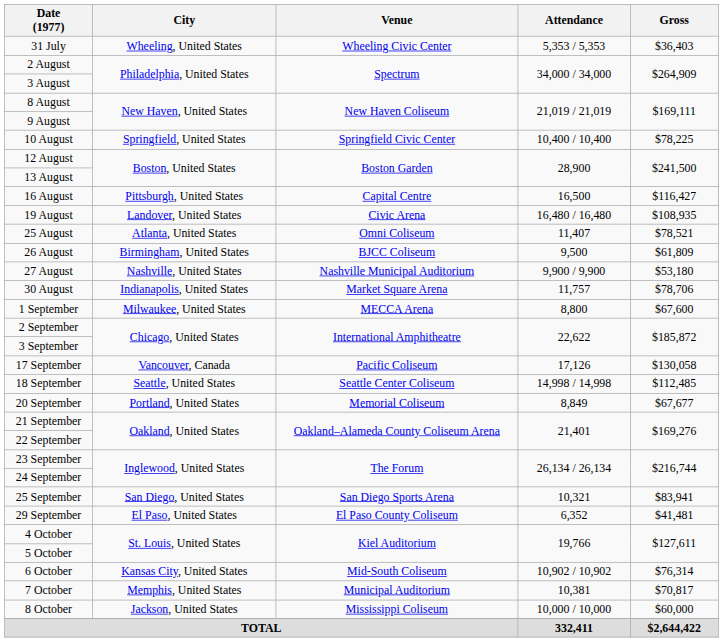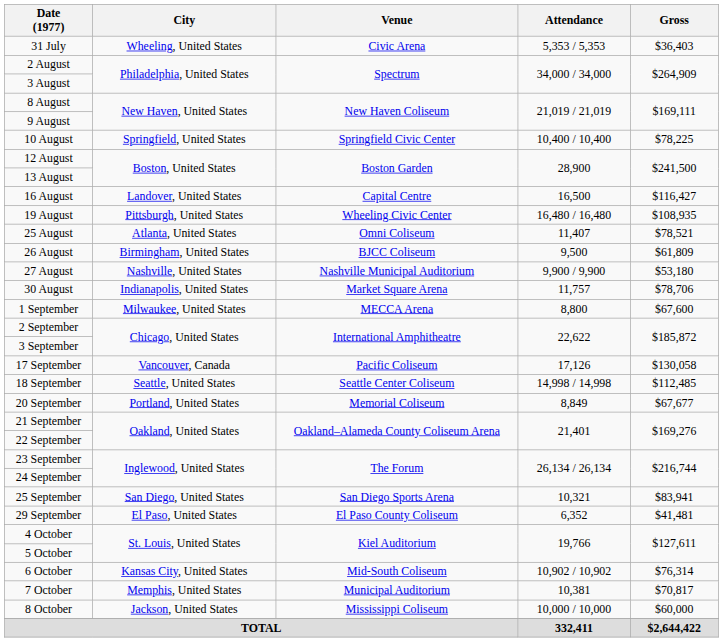31 July | Venue: Wheeling Civic Center -> Civic Arena
16 August | City: Pittsburgh, United States -> Landover, United States
19 August | City: Landover, United States -> Pittsburgh, United States
19 August | Venue: Civic Arena -> Wheeling Civic Center
